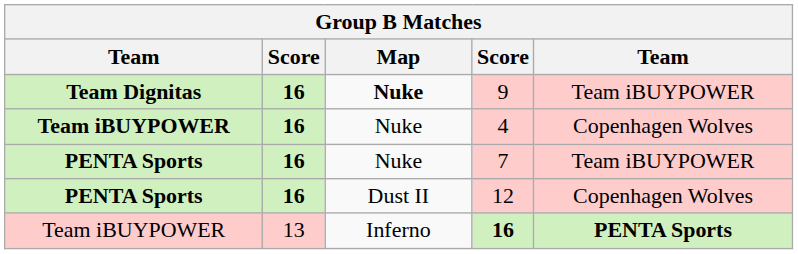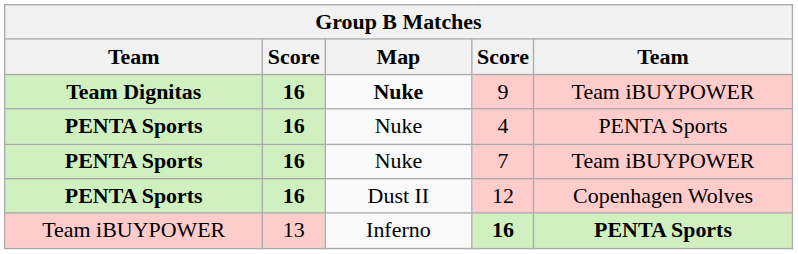4 | column 1: Team iBUYPOWER -> PENTA Sports
4 | column 5: Copenhagen Wolves -> PENTA Sports
